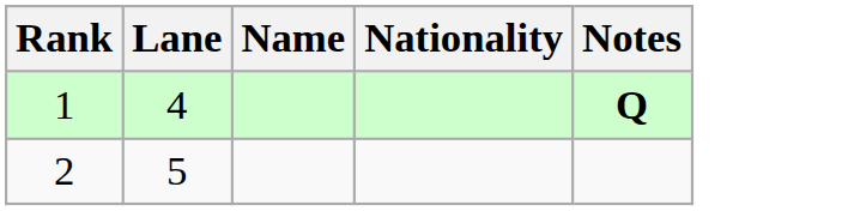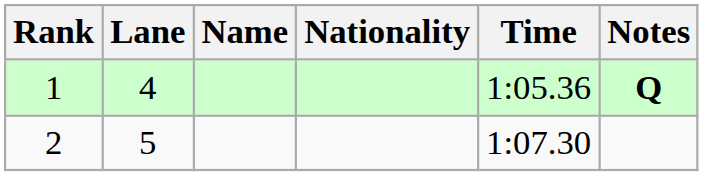+ column: Time | 1:05.36 | 1:07.30
